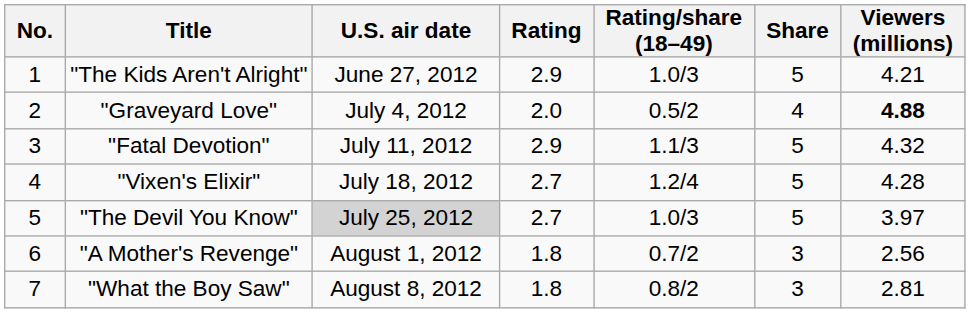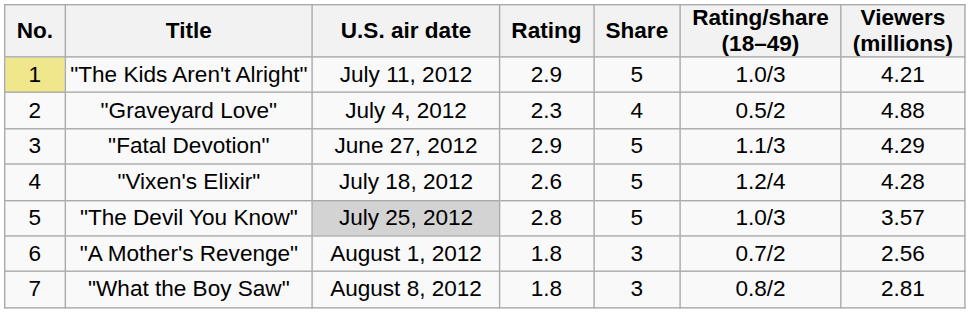columns swapped: Share <-> Rating/share (18–49)
"The Kids Aren't Alright" | No.: no background -> khaki background
"The Kids Aren't Alright" | U.S. air date: June 27, 2012 -> July 11, 2012
"Graveyard Love" | Rating: 2.0 -> 2.3
"Graveyard Love" | Viewers (millions): bold -> normal
"Fatal Devotion" | U.S. air date: July 11, 2012 -> June 27, 2012
"Fatal Devotion" | Viewers (millions): 4.32 -> 4.29
"Vixen's Elixir" | Rating: 2.7 -> 2.6
"The Devil You Know" | Rating: 2.7 -> 2.8
"The Devil You Know" | Viewers (millions): 3.97 -> 3.57
